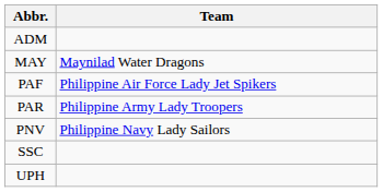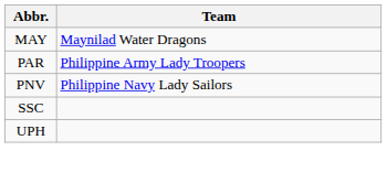- row: ADM
- row: PAF | Philippine Air Force Lady Jet Spikers
